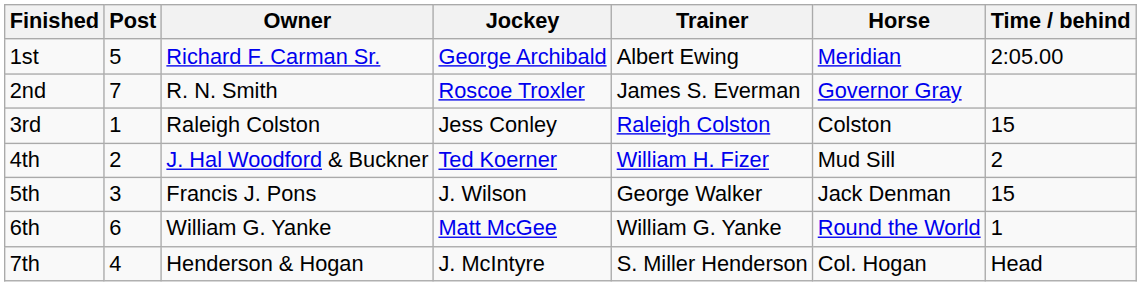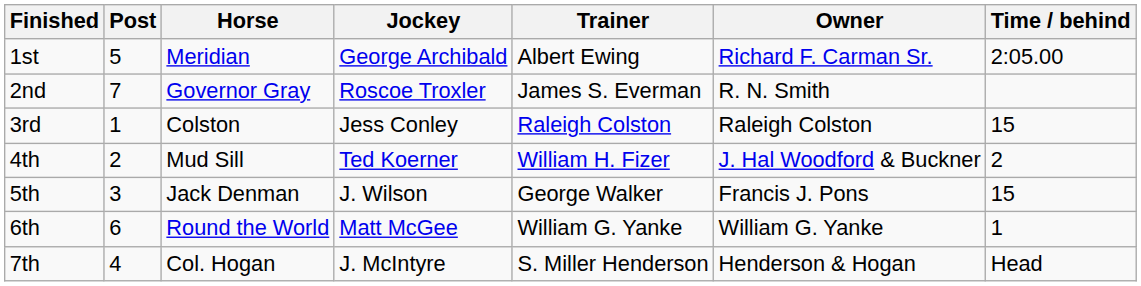columns swapped: Horse <-> Owner
